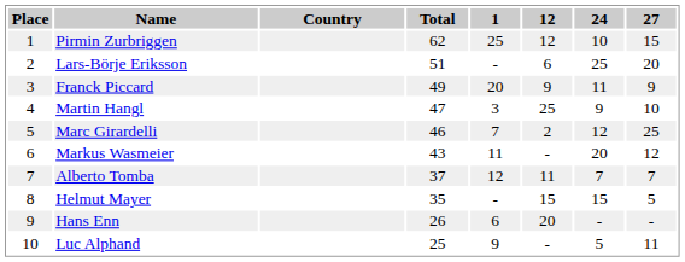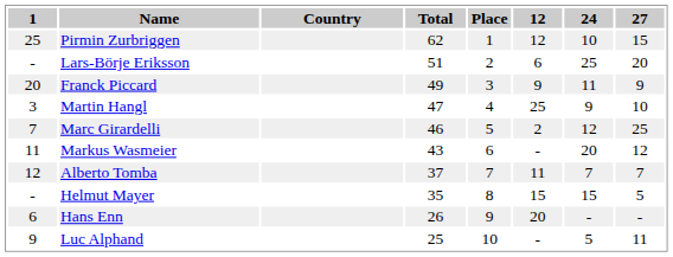columns swapped: Place <-> 1
